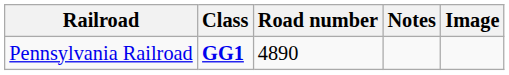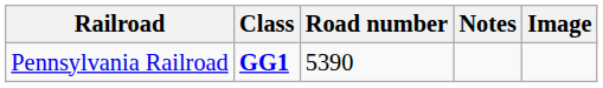Pennsylvania Railroad | Road number: 4890 -> 5390
